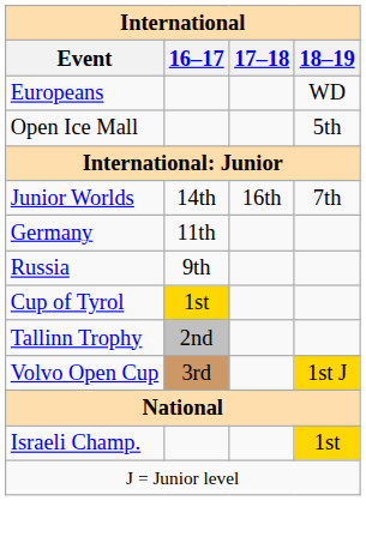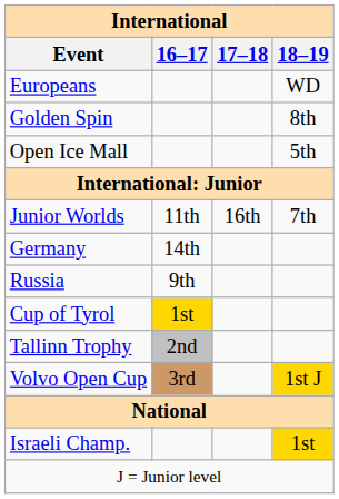+ row: Golden Spin | 8th
Junior Worlds | 16–17: 14th -> 11th
Germany | 16–17: 11th -> 14th
